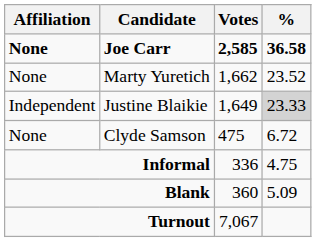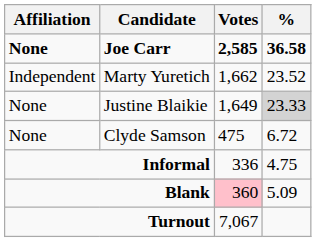Marty Yuretich | Affiliation: None -> Independent
Justine Blaikie | Affiliation: Independent -> None
Blank | Votes: no background -> pink background
